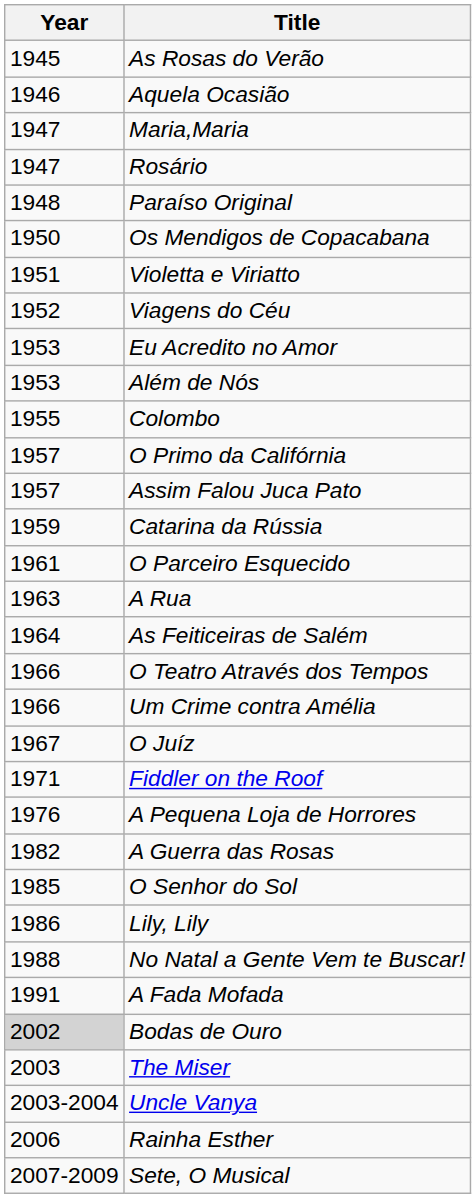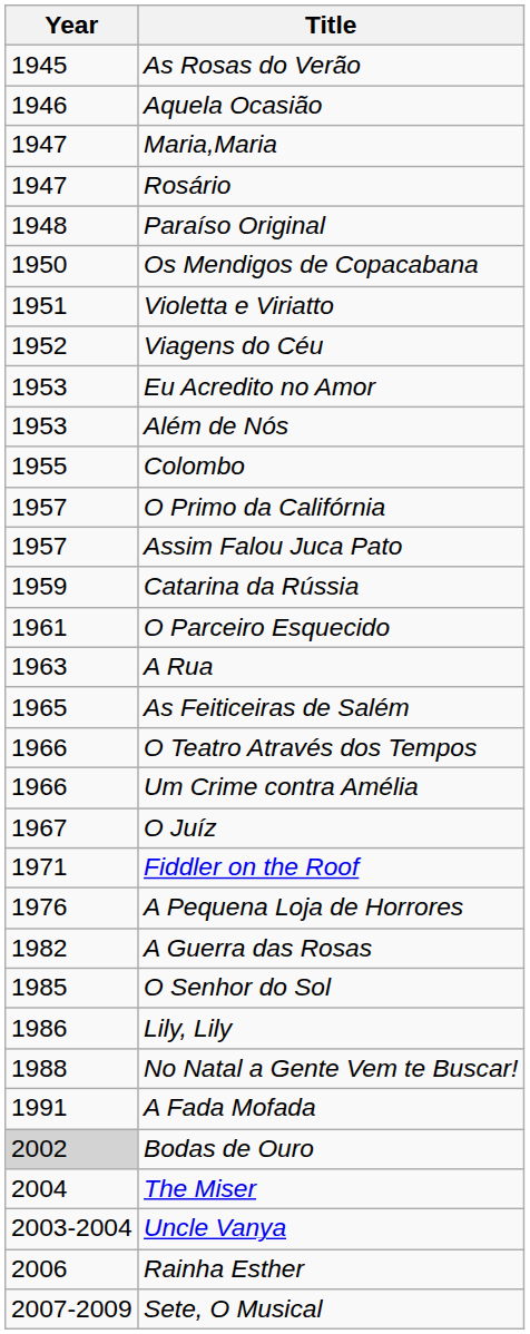As Feiticeiras de Salém | Year: 1964 -> 1965
The Miser | Year: 2003 -> 2004
